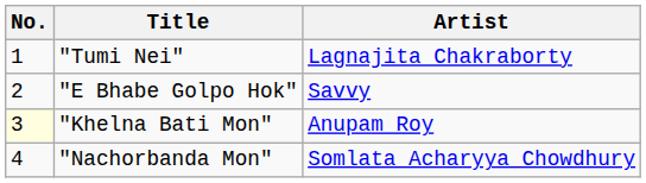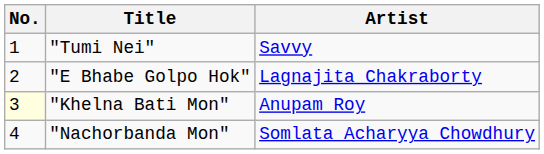"Tumi Nei" | Artist: Lagnajita Chakraborty -> Savvy
"E Bhabe Golpo Hok" | Artist: Savvy -> Lagnajita Chakraborty
